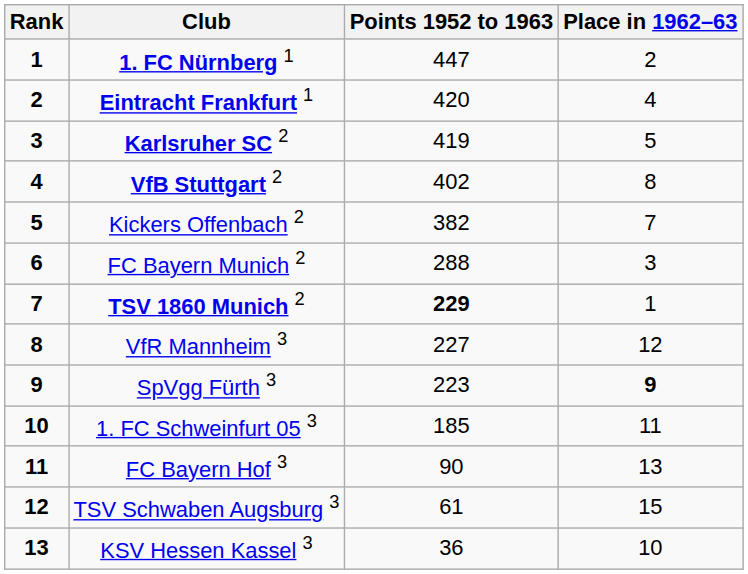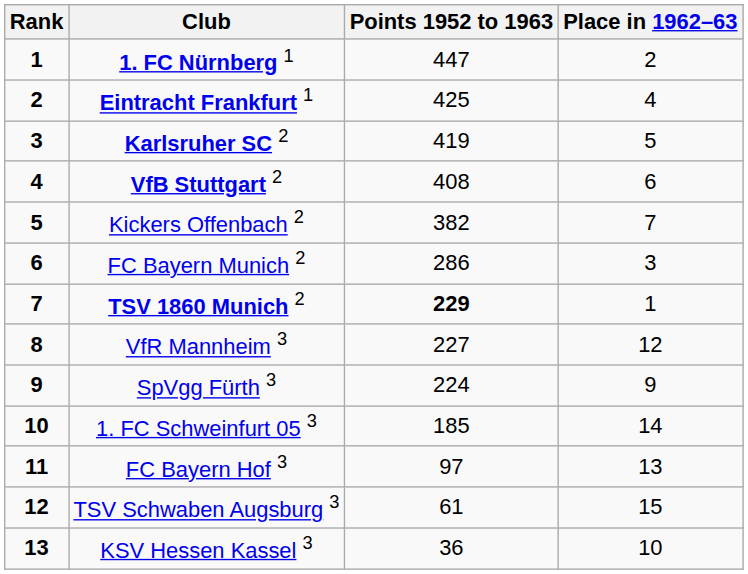Eintracht Frankfurt 1 | Points 1952 to 1963: 420 -> 425
VfB Stuttgart 2 | Points 1952 to 1963: 402 -> 408
VfB Stuttgart 2 | Place in 1962–63: 8 -> 6
FC Bayern Munich 2 | Points 1952 to 1963: 288 -> 286
SpVgg Fürth 3 | Points 1952 to 1963: 223 -> 224
SpVgg Fürth 3 | Place in 1962–63: bold -> normal
1. FC Schweinfurt 05 3 | Place in 1962–63: 11 -> 14
FC Bayern Hof 3 | Points 1952 to 1963: 90 -> 97
